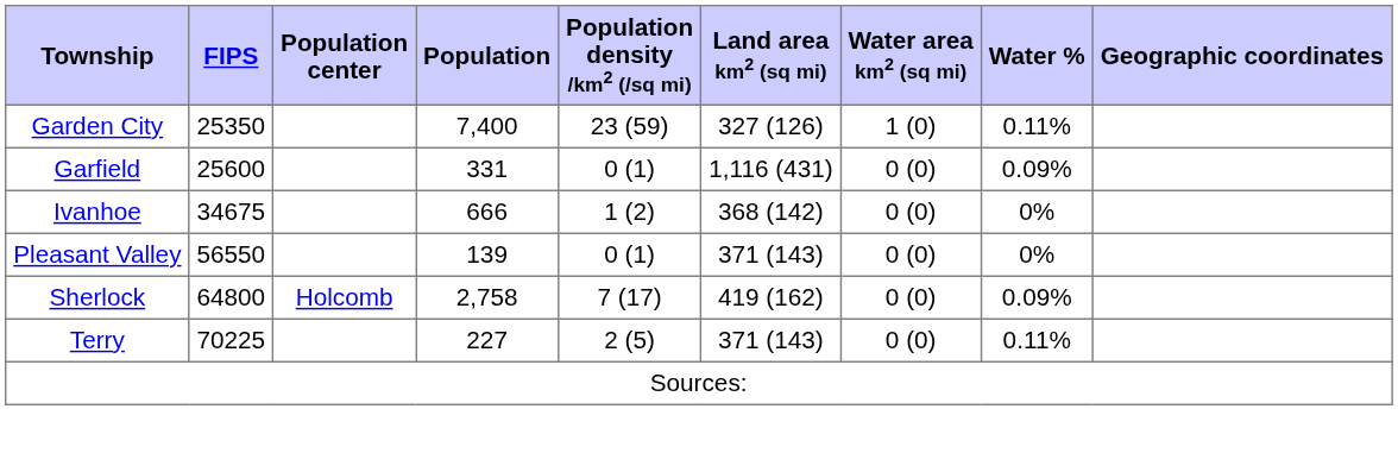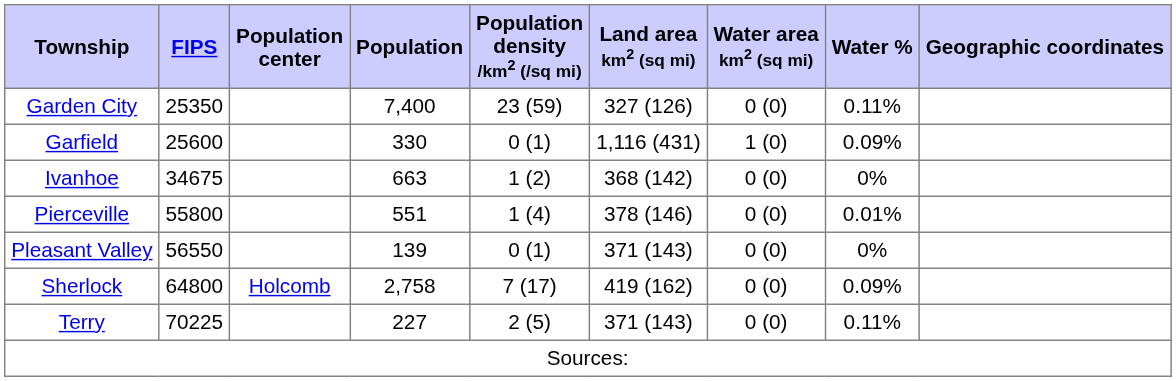Garden City | Water area km2 (sq mi): 1 (0) -> 0 (0)
Garfield | Population: 331 -> 330
Garfield | Water area km2 (sq mi): 0 (0) -> 1 (0)
Ivanhoe | Population: 666 -> 663
+ row: Pierceville | 55800 | 551 | 1 (4) | 378 (146) | 0 (0) | 0.01%
